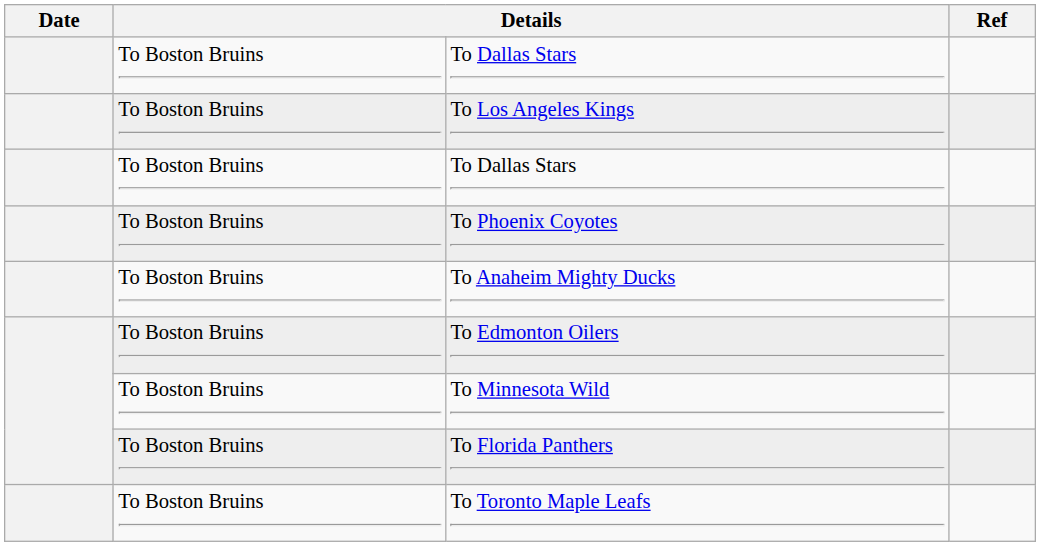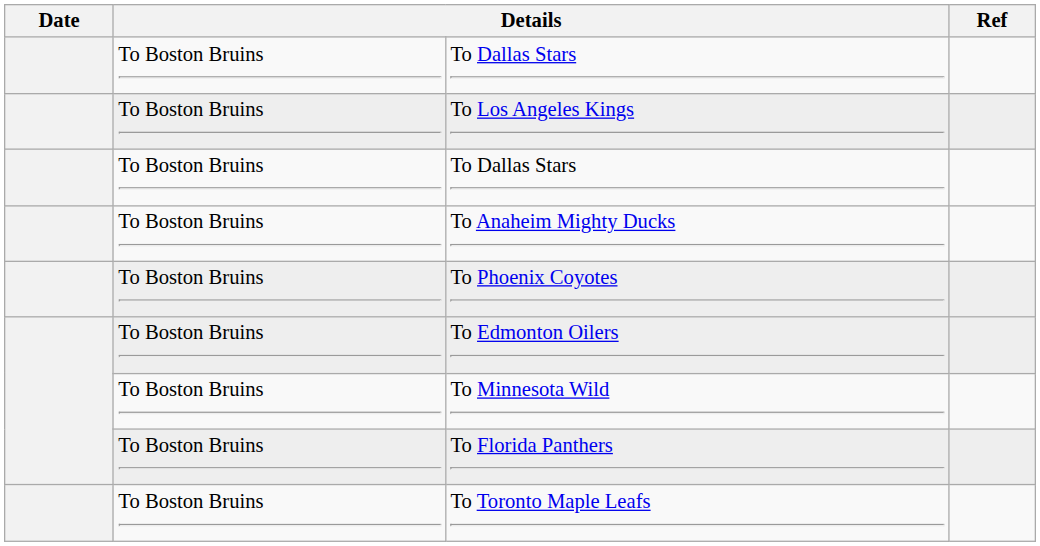rows swapped: To Phoenix Coyotes <-> To Anaheim Mighty Ducks
